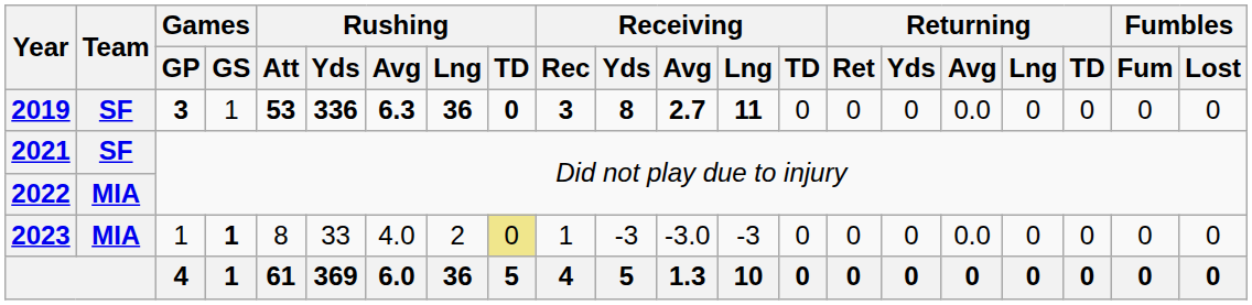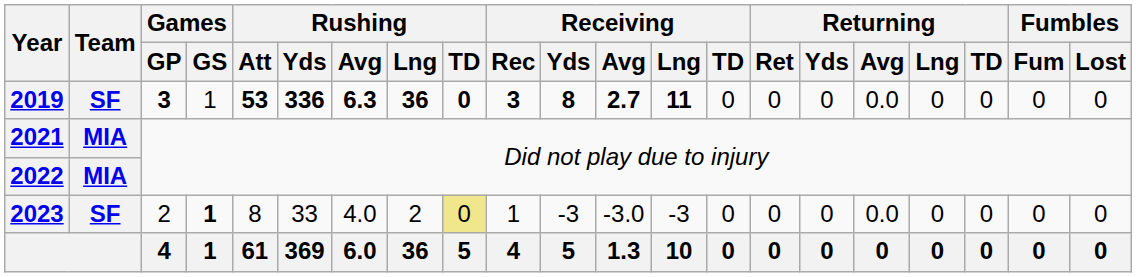2021 | Team: SF -> MIA
2023 | Team: MIA -> SF
2023 | Games / GP: 1 -> 2
